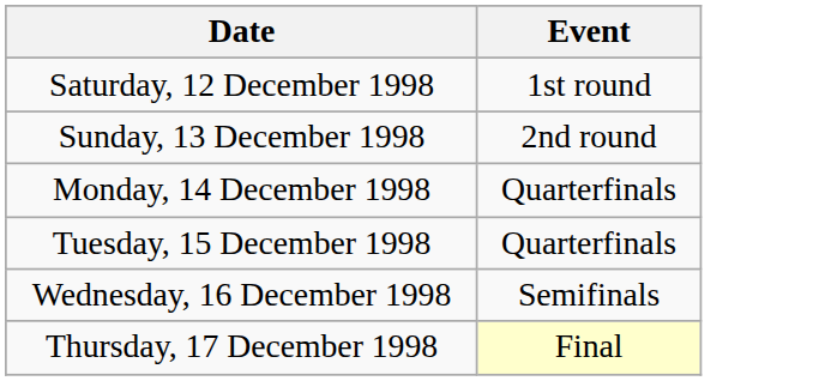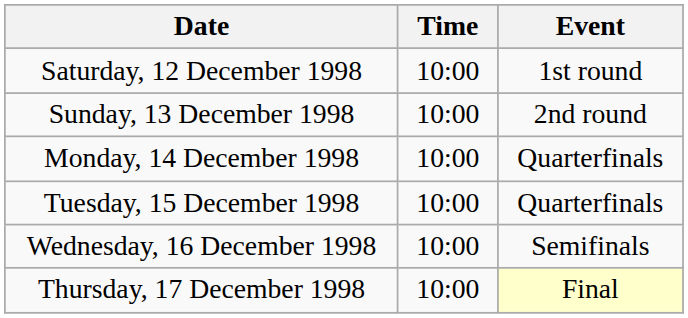+ column: Time | 10:00 | 10:00 | 10:00 | 10:00 | 10:00 | 10:00
